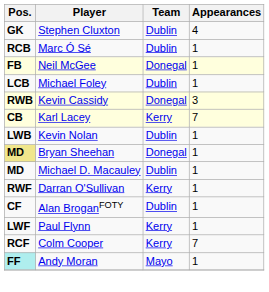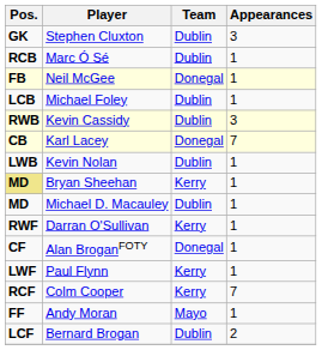Stephen Cluxton | Appearances: 4 -> 3
Kevin Cassidy | Team: Donegal -> Dublin
Karl Lacey | Team: Kerry -> Donegal
Bryan Sheehan | Team: Donegal -> Kerry
Alan BroganFOTY | Team: Dublin -> Donegal
Andy Moran | Pos.: paleturquoise background -> no background
+ row: LCF | Bernard Brogan | Dublin | 2
